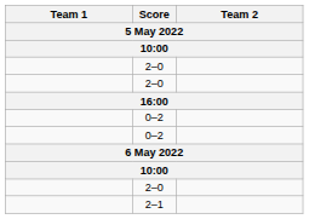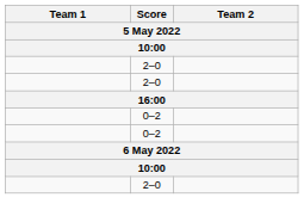- row: 2–1
